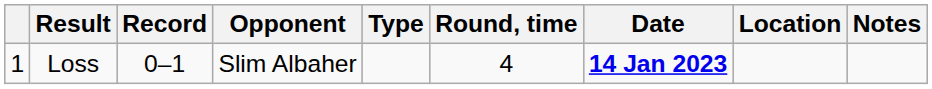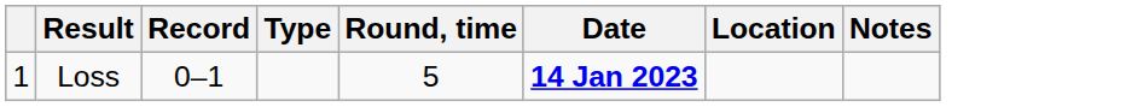- column: Opponent | Slim Albaher
Loss | Round, time: 4 -> 5
